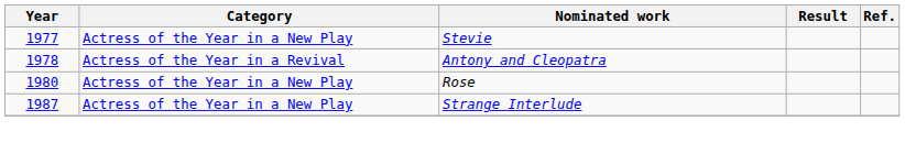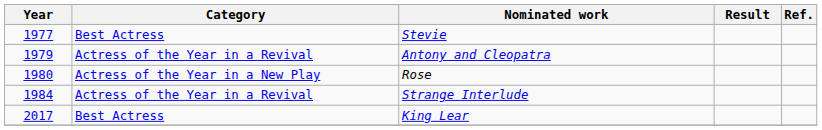Stevie | Category: Actress of the Year in a New Play -> Best Actress
Antony and Cleopatra | Year: 1978 -> 1979
Strange Interlude | Year: 1987 -> 1984
Strange Interlude | Category: Actress of the Year in a New Play -> Actress of the Year in a Revival
+ row: 2017 | Best Actress | King Lear
